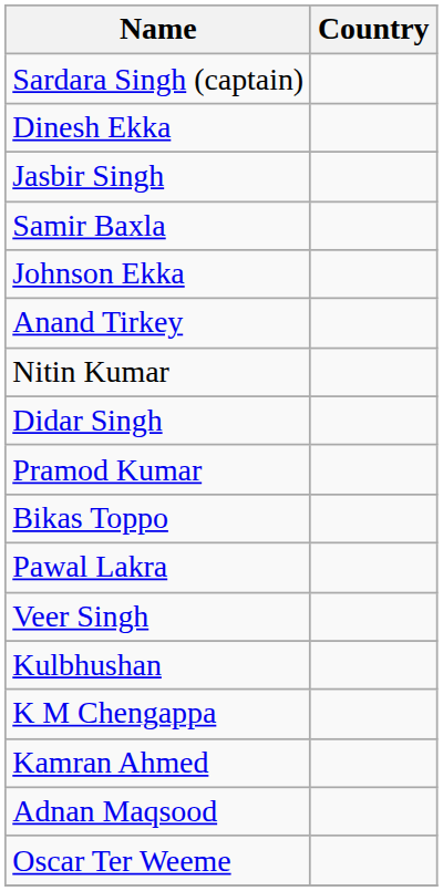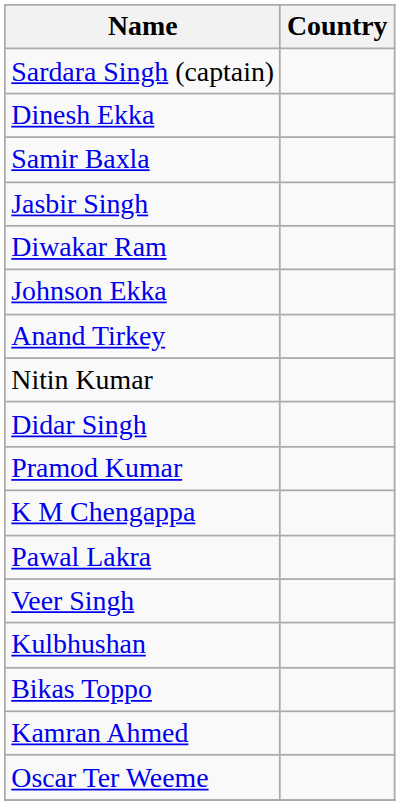rows swapped: Samir Baxla <-> Jasbir Singh
+ row: Diwakar Ram
rows swapped: Bikas Toppo <-> K M Chengappa
- row: Adnan Maqsood
